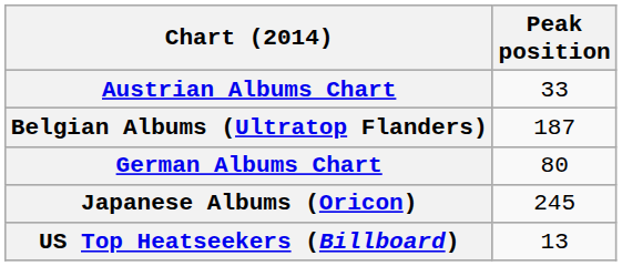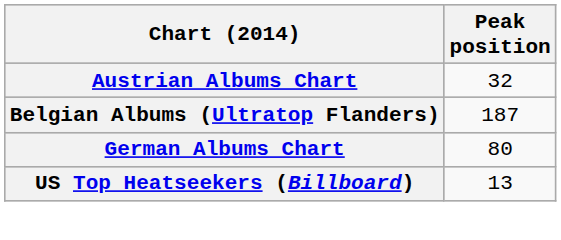Austrian Albums Chart | Peak position: 33 -> 32
- row: Japanese Albums (Oricon) | 245
